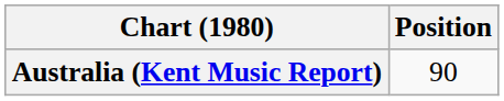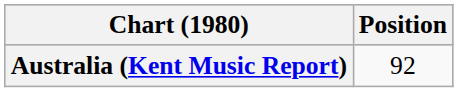Australia (Kent Music Report) | Position: 90 -> 92
